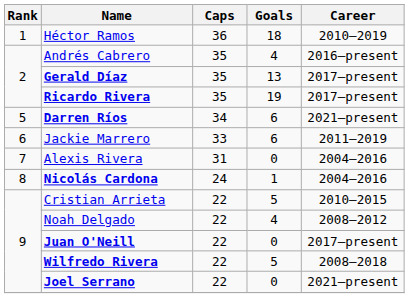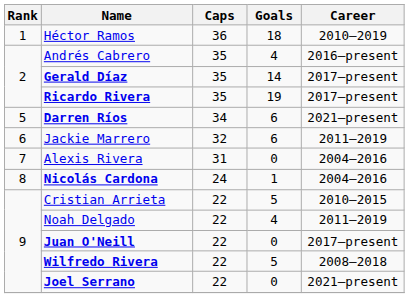Gerald Díaz | Goals: 13 -> 14
Jackie Marrero | Caps: 33 -> 32
Noah Delgado | Career: 2008–2012 -> 2011–2019
